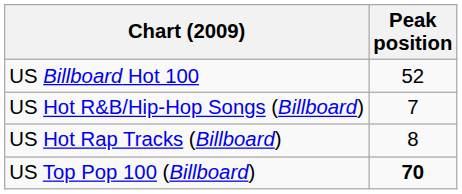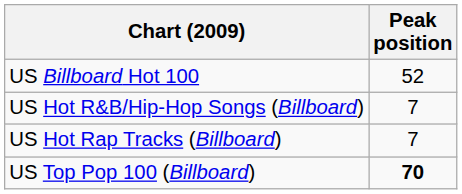US Hot Rap Tracks (Billboard) | Peak position: 8 -> 7
